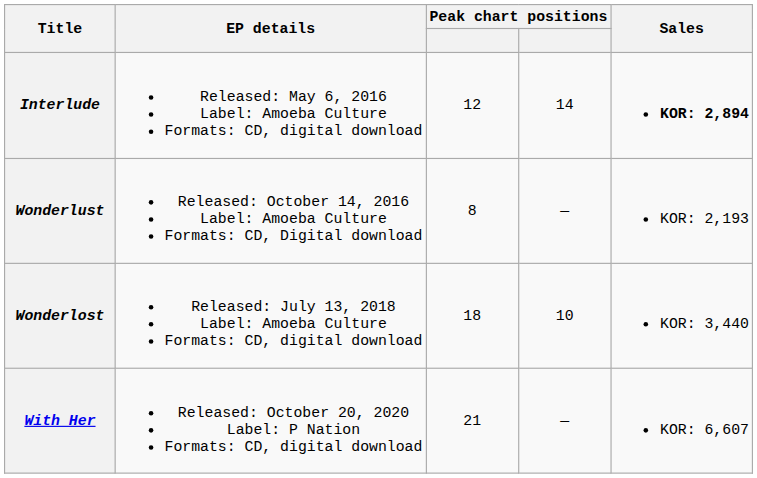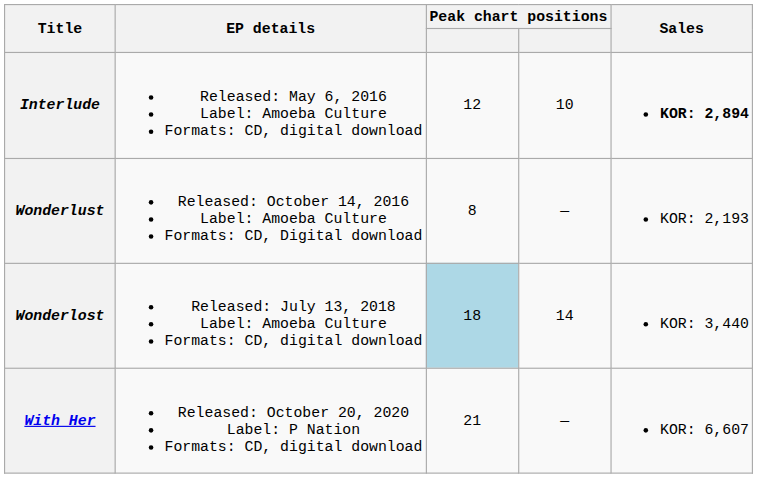Interlude | column 4: 14 -> 10
Wonderlost | column 3: no background -> lightblue background
Wonderlost | column 4: 10 -> 14
